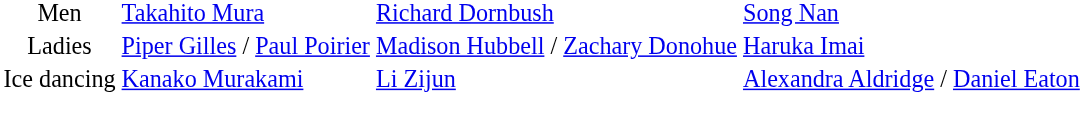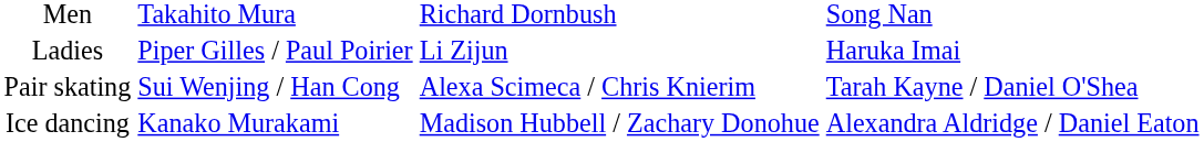Ladies | column 3: Madison Hubbell / Zachary Donohue -> Li Zijun
+ row: Pair skating | Sui Wenjing / Han Cong | Alexa Scimeca / Chris Knierim | Tarah Kayne / Daniel O'Shea
Ice dancing | column 3: Li Zijun -> Madison Hubbell / Zachary Donohue
